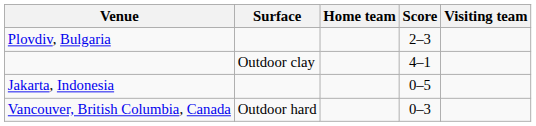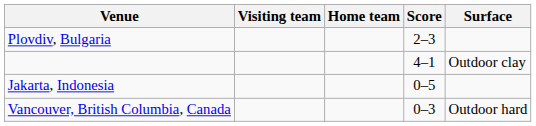columns swapped: Surface <-> Visiting team
